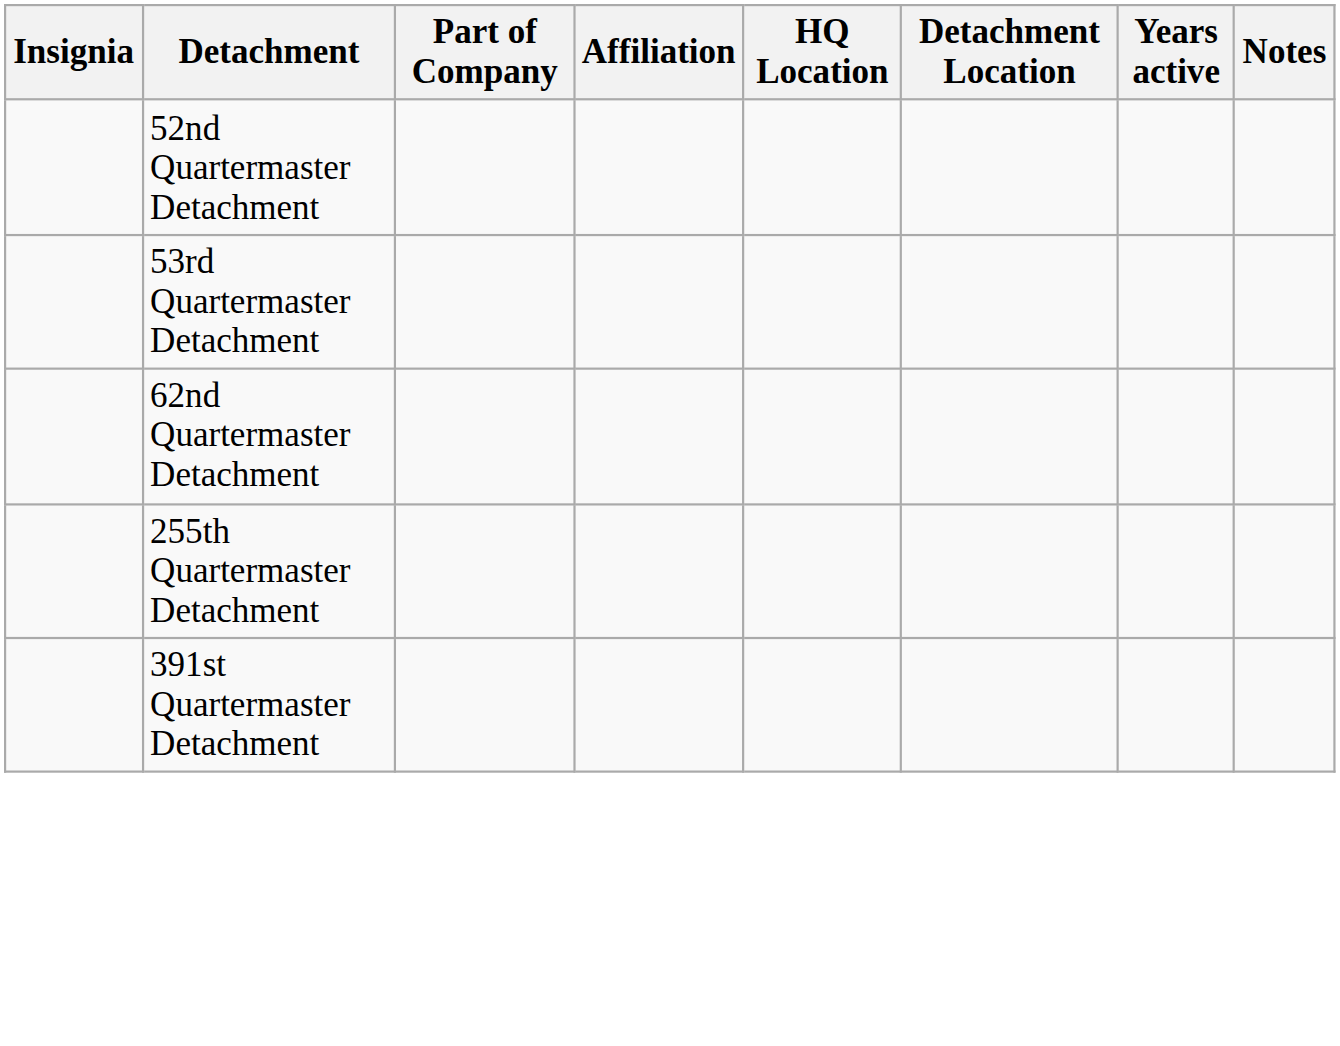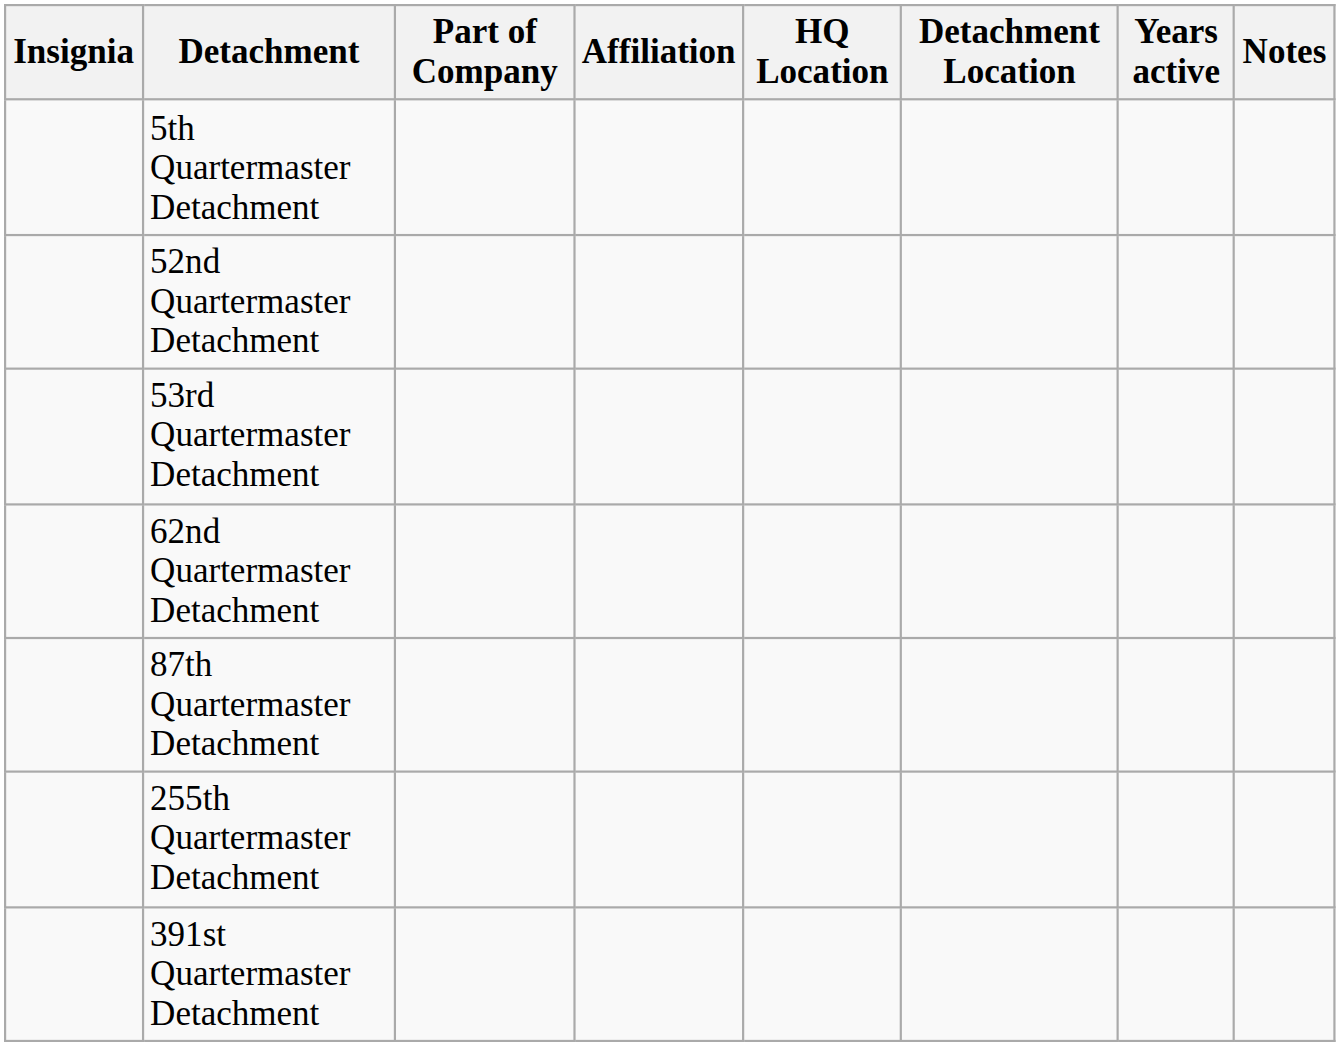+ row: 5th Quartermaster Detachment
+ row: 87th Quartermaster Detachment
